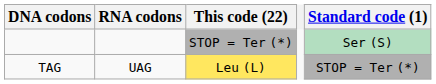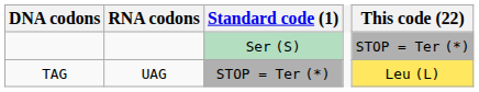columns swapped: This code (22) <-> Standard code (1)
